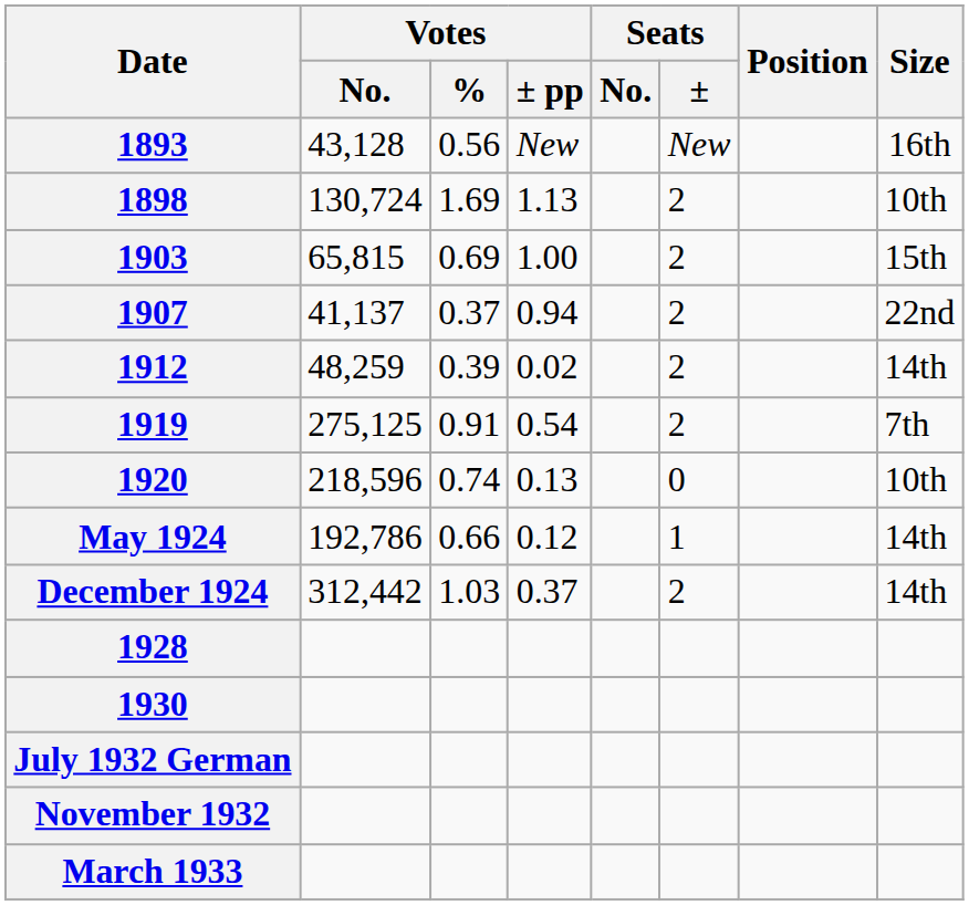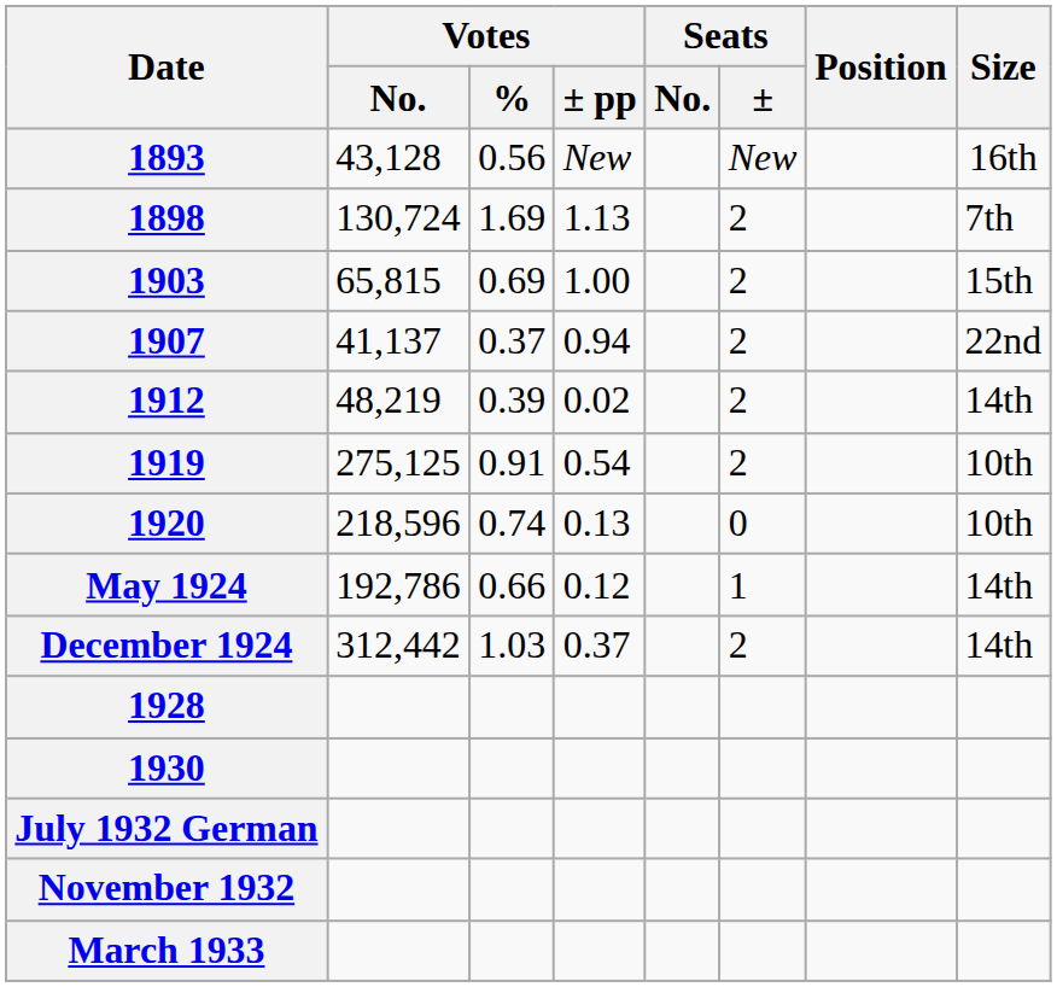1898 | Size: 10th -> 7th
1912 | Votes / No.: 48,259 -> 48,219
1919 | Size: 7th -> 10th
